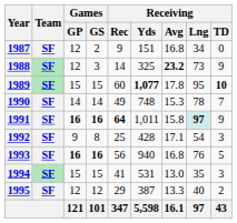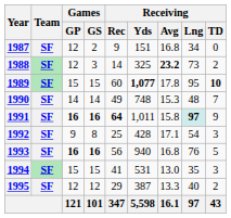1988 | Receiving / TD: 9 -> 2
1990 | Receiving / Lng: 78 -> 48
